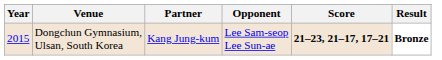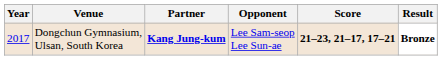Dongchun Gymnasium, Ulsan, South Korea | Year: 2015 -> 2017
Dongchun Gymnasium, Ulsan, South Korea | Partner: normal -> bold
